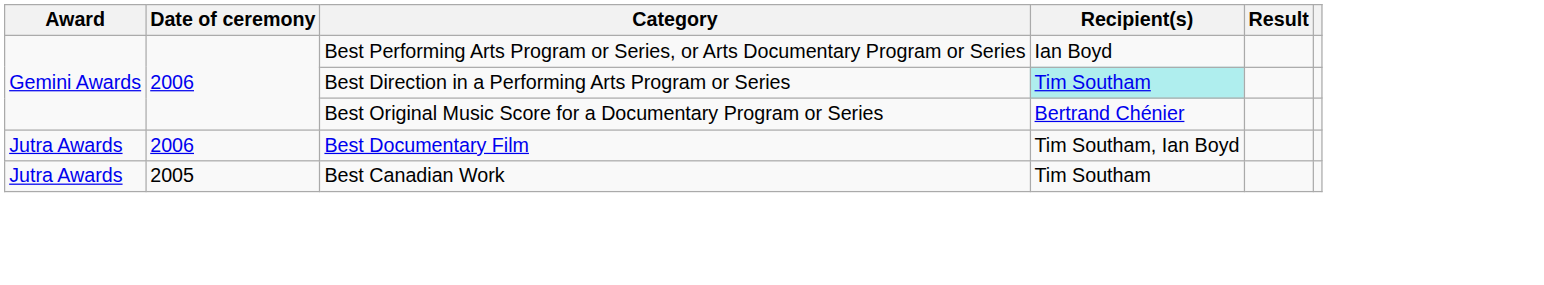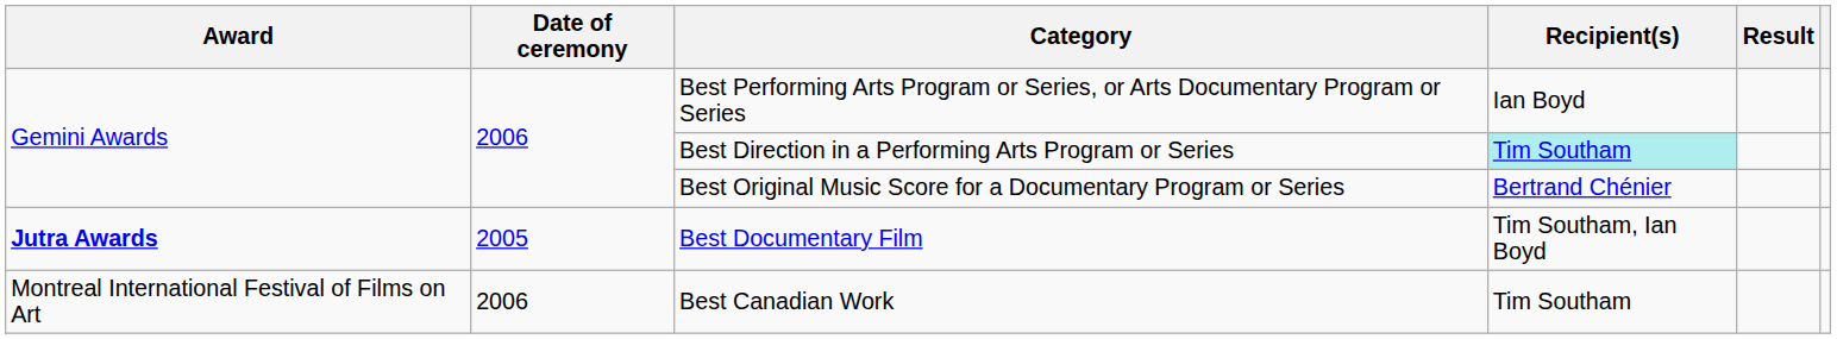Best Documentary Film | Award: normal -> bold
Best Documentary Film | Date of ceremony: 2006 -> 2005
Best Canadian Work | Award: Jutra Awards -> Montreal International Festival of Films on Art
Best Canadian Work | Date of ceremony: 2005 -> 2006
